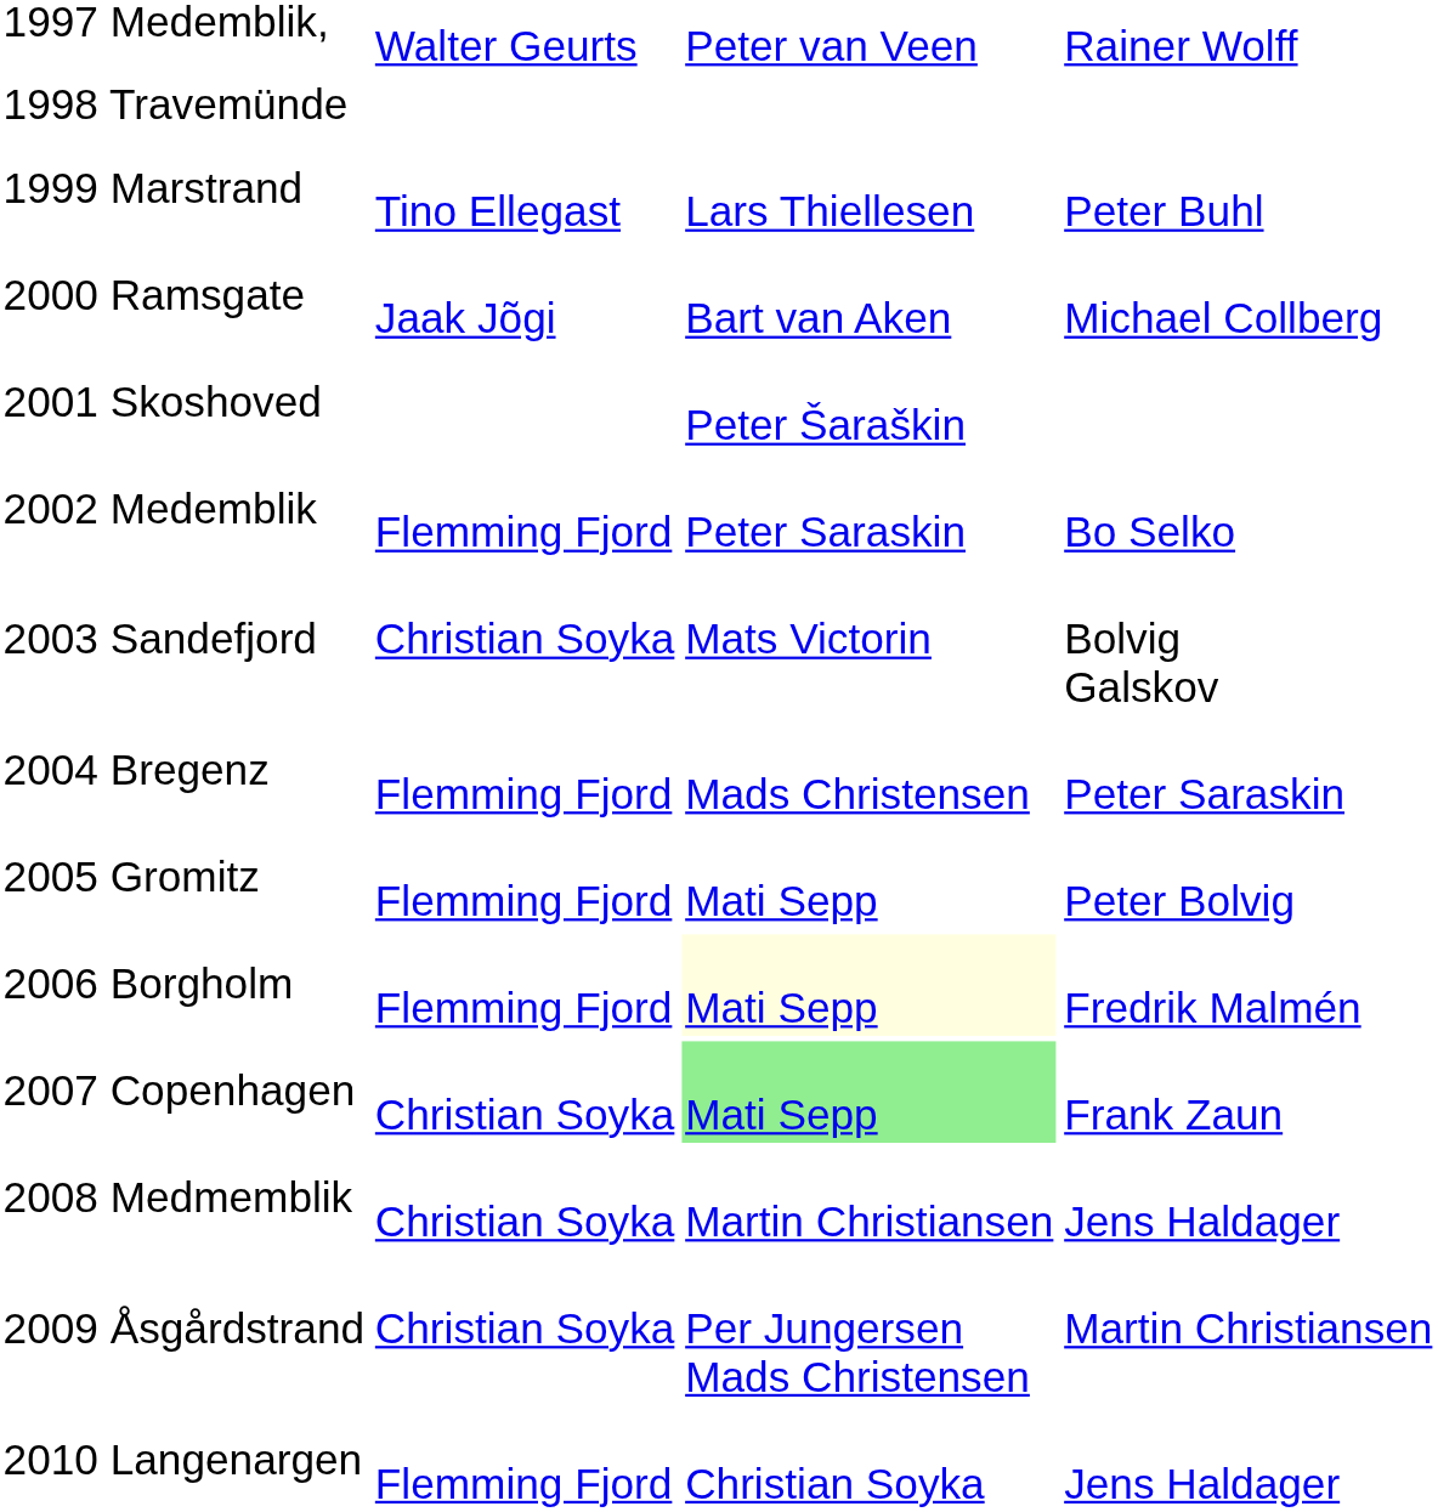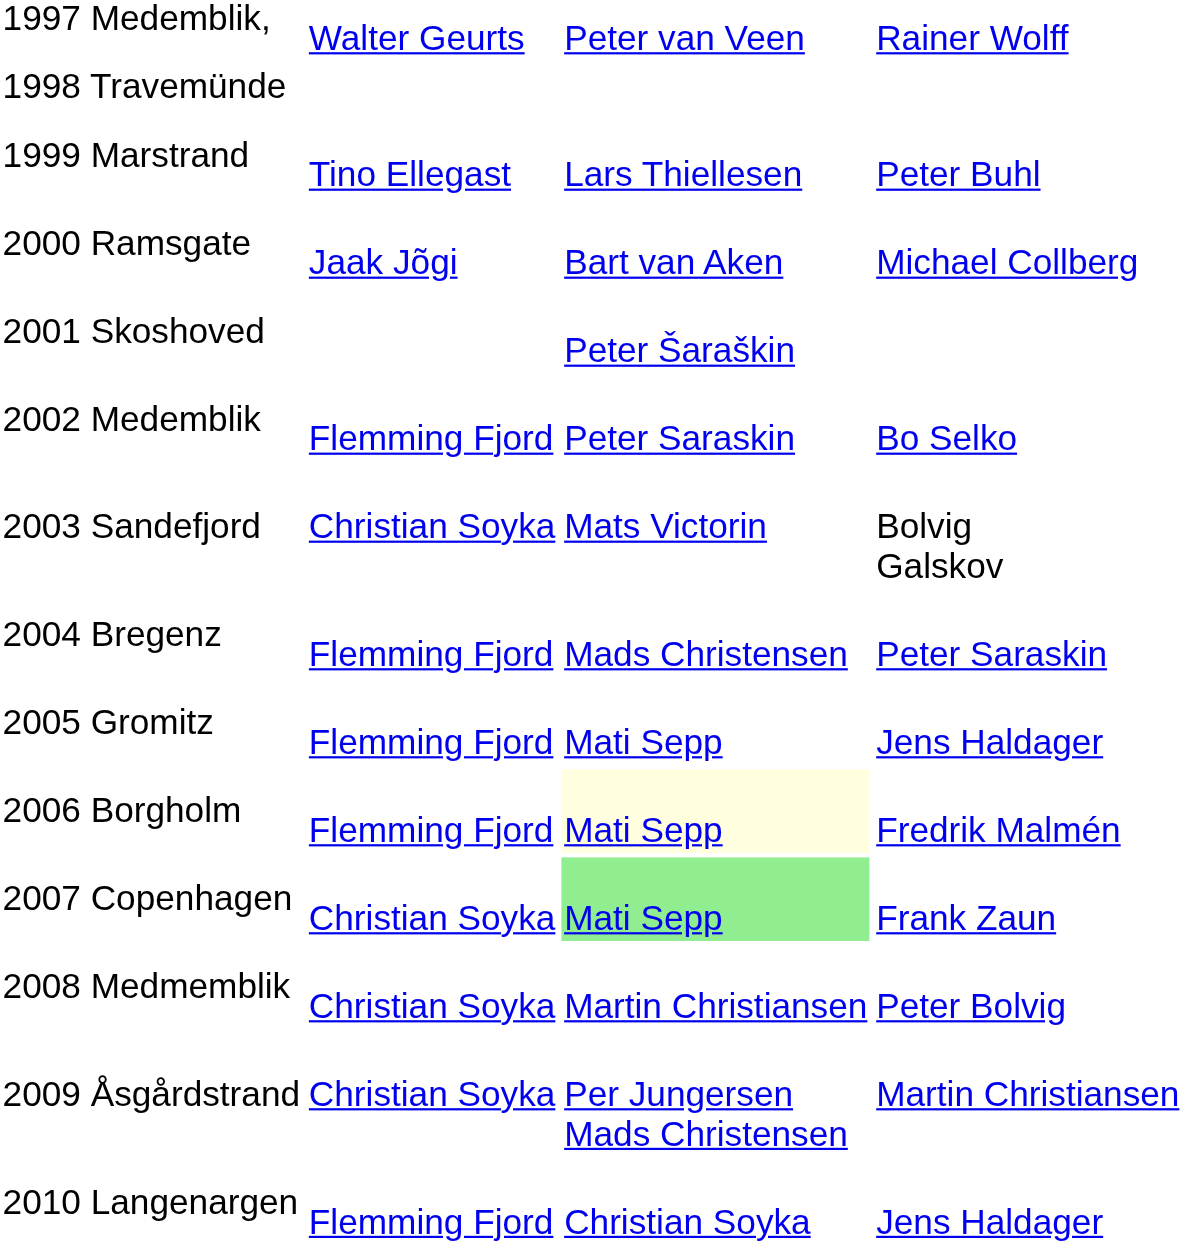2005 Gromitz | column 4: Peter Bolvig -> Jens Haldager
2008 Medmemblik | column 4: Jens Haldager -> Peter Bolvig
